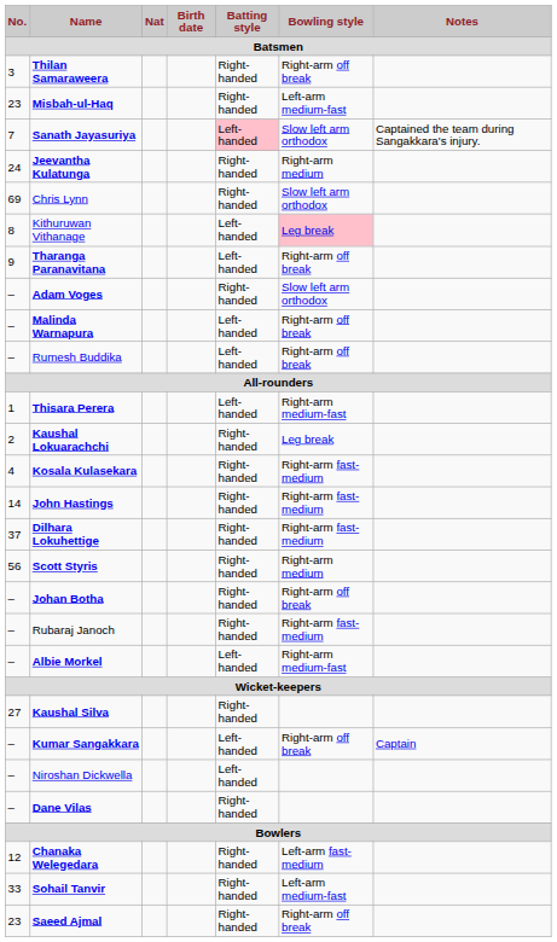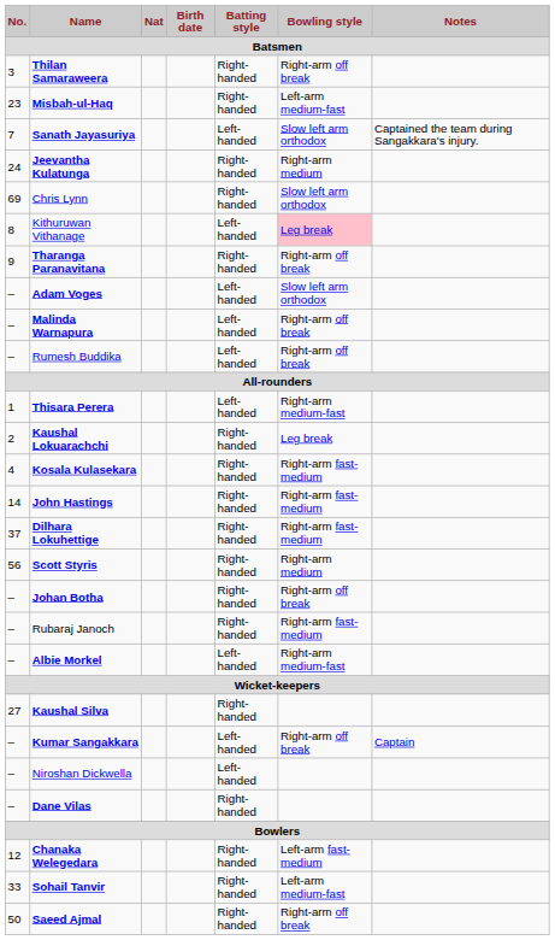Sanath Jayasuriya | Batting style: pink background -> no background
Tharanga Paranavitana | Batting style: Left-handed -> Right-handed
Adam Voges | Batting style: Right-handed -> Left-handed
Saeed Ajmal | No.: 23 -> 50
